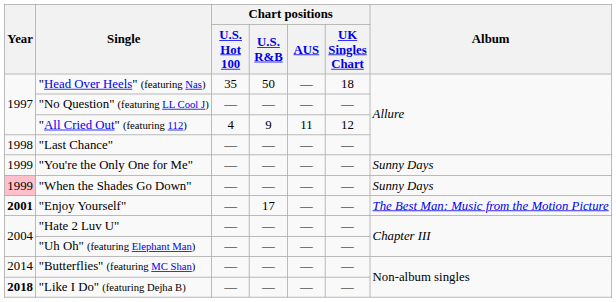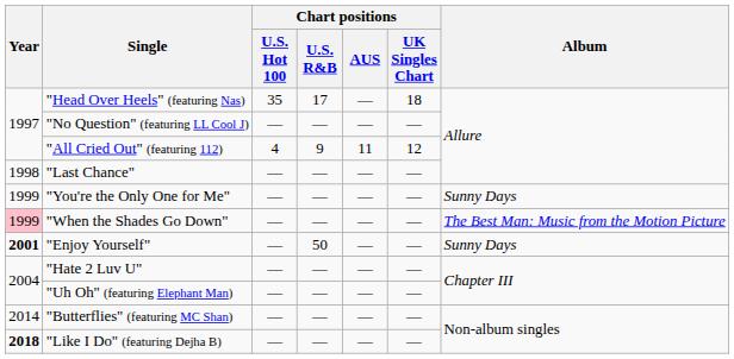"Head Over Heels" (featuring Nas) | Chart positions / U.S. R&B: 50 -> 17
"When the Shades Go Down" | Album: Sunny Days -> The Best Man: Music from the Motion Picture
"Enjoy Yourself" | Chart positions / U.S. R&B: 17 -> 50
"Enjoy Yourself" | Album: The Best Man: Music from the Motion Picture -> Sunny Days
